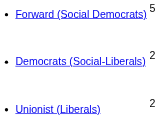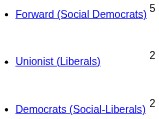rows swapped: Democrats (Social-Liberals) <-> Unionist (Liberals)
